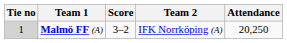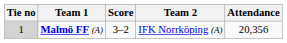Malmö FF (A) | Attendance: 20,250 -> 20,356
